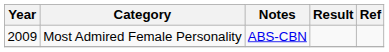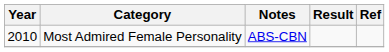Most Admired Female Personality | Year: 2009 -> 2010
